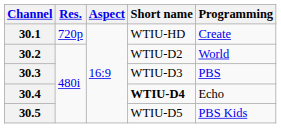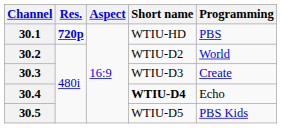30.1 | Res.: normal -> bold
30.1 | Programming: Create -> PBS
30.3 | Programming: PBS -> Create
